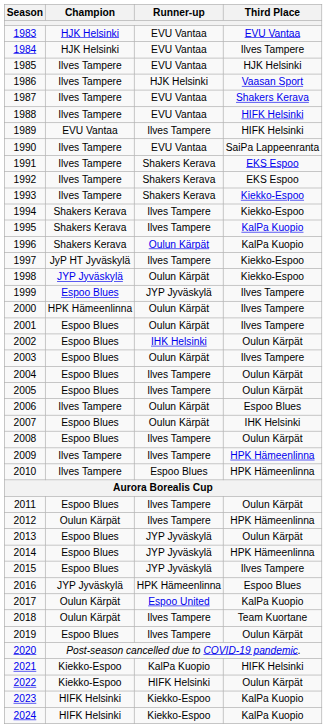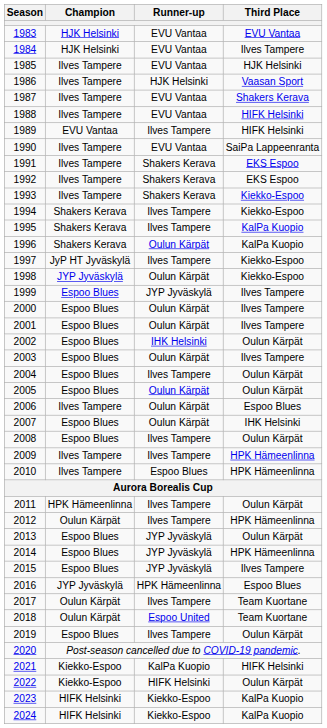2000 | Champion: HPK Hämeenlinna -> Espoo Blues
2005 | Runner-up: Ilves Tampere -> Oulun Kärpät
2011 | Champion: Espoo Blues -> HPK Hämeenlinna
2017 | Runner-up: Espoo United -> Ilves Tampere
2017 | Third Place: KalPa Kuopio -> Team Kuortane
2018 | Runner-up: Ilves Tampere -> Espoo United
